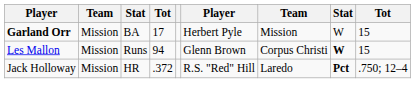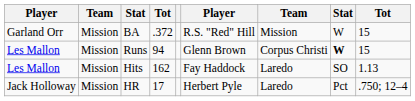BA | column 1: bold -> normal
BA | column 4: 17 -> .372
BA | column 6: Herbert Pyle -> R.S. "Red" Hill
+ row: Les Mallon | Mission | Hits | 162 | Fay Haddock | Laredo | SO | 1.13
HR | column 4: .372 -> 17
HR | column 6: R.S. "Red" Hill -> Herbert Pyle
HR | column 8: bold -> normal
